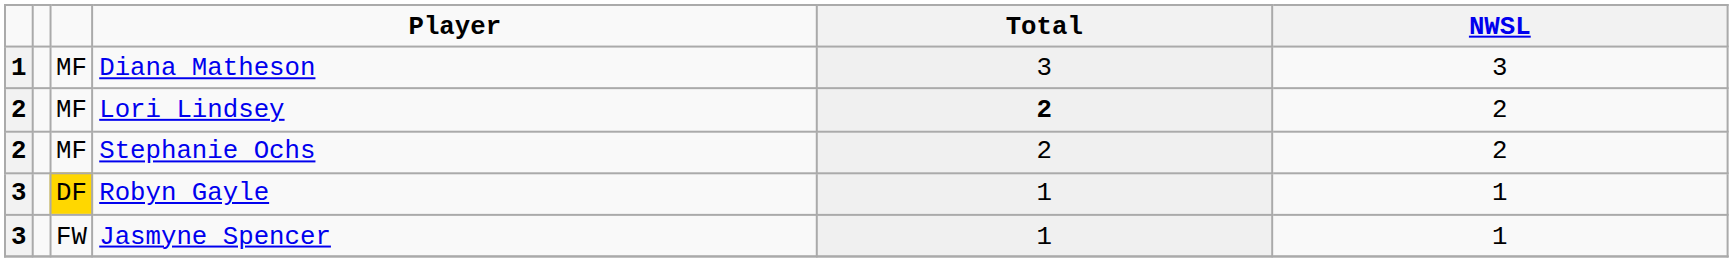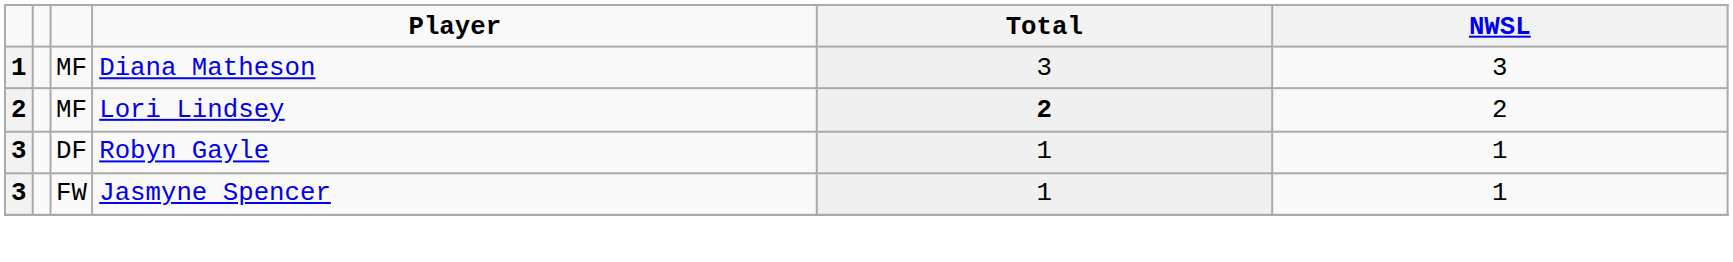- row: 2 | MF | Stephanie Ochs | 2 | 2
Robyn Gayle | column 3: gold background -> no background
